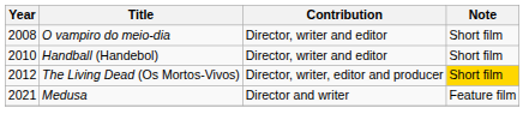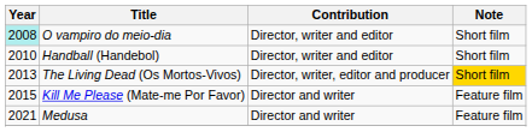O vampiro do meio-dia | Year: no background -> paleturquoise background
The Living Dead (Os Mortos-Vivos) | Year: 2012 -> 2013
+ row: 2015 | Kill Me Please (Mate-me Por Favor) | Director and writer | Feature film
